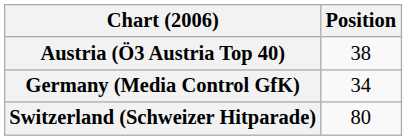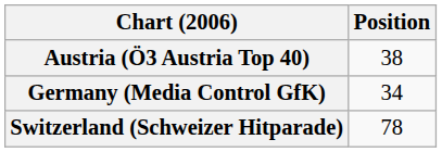Switzerland (Schweizer Hitparade) | Position: 80 -> 78
